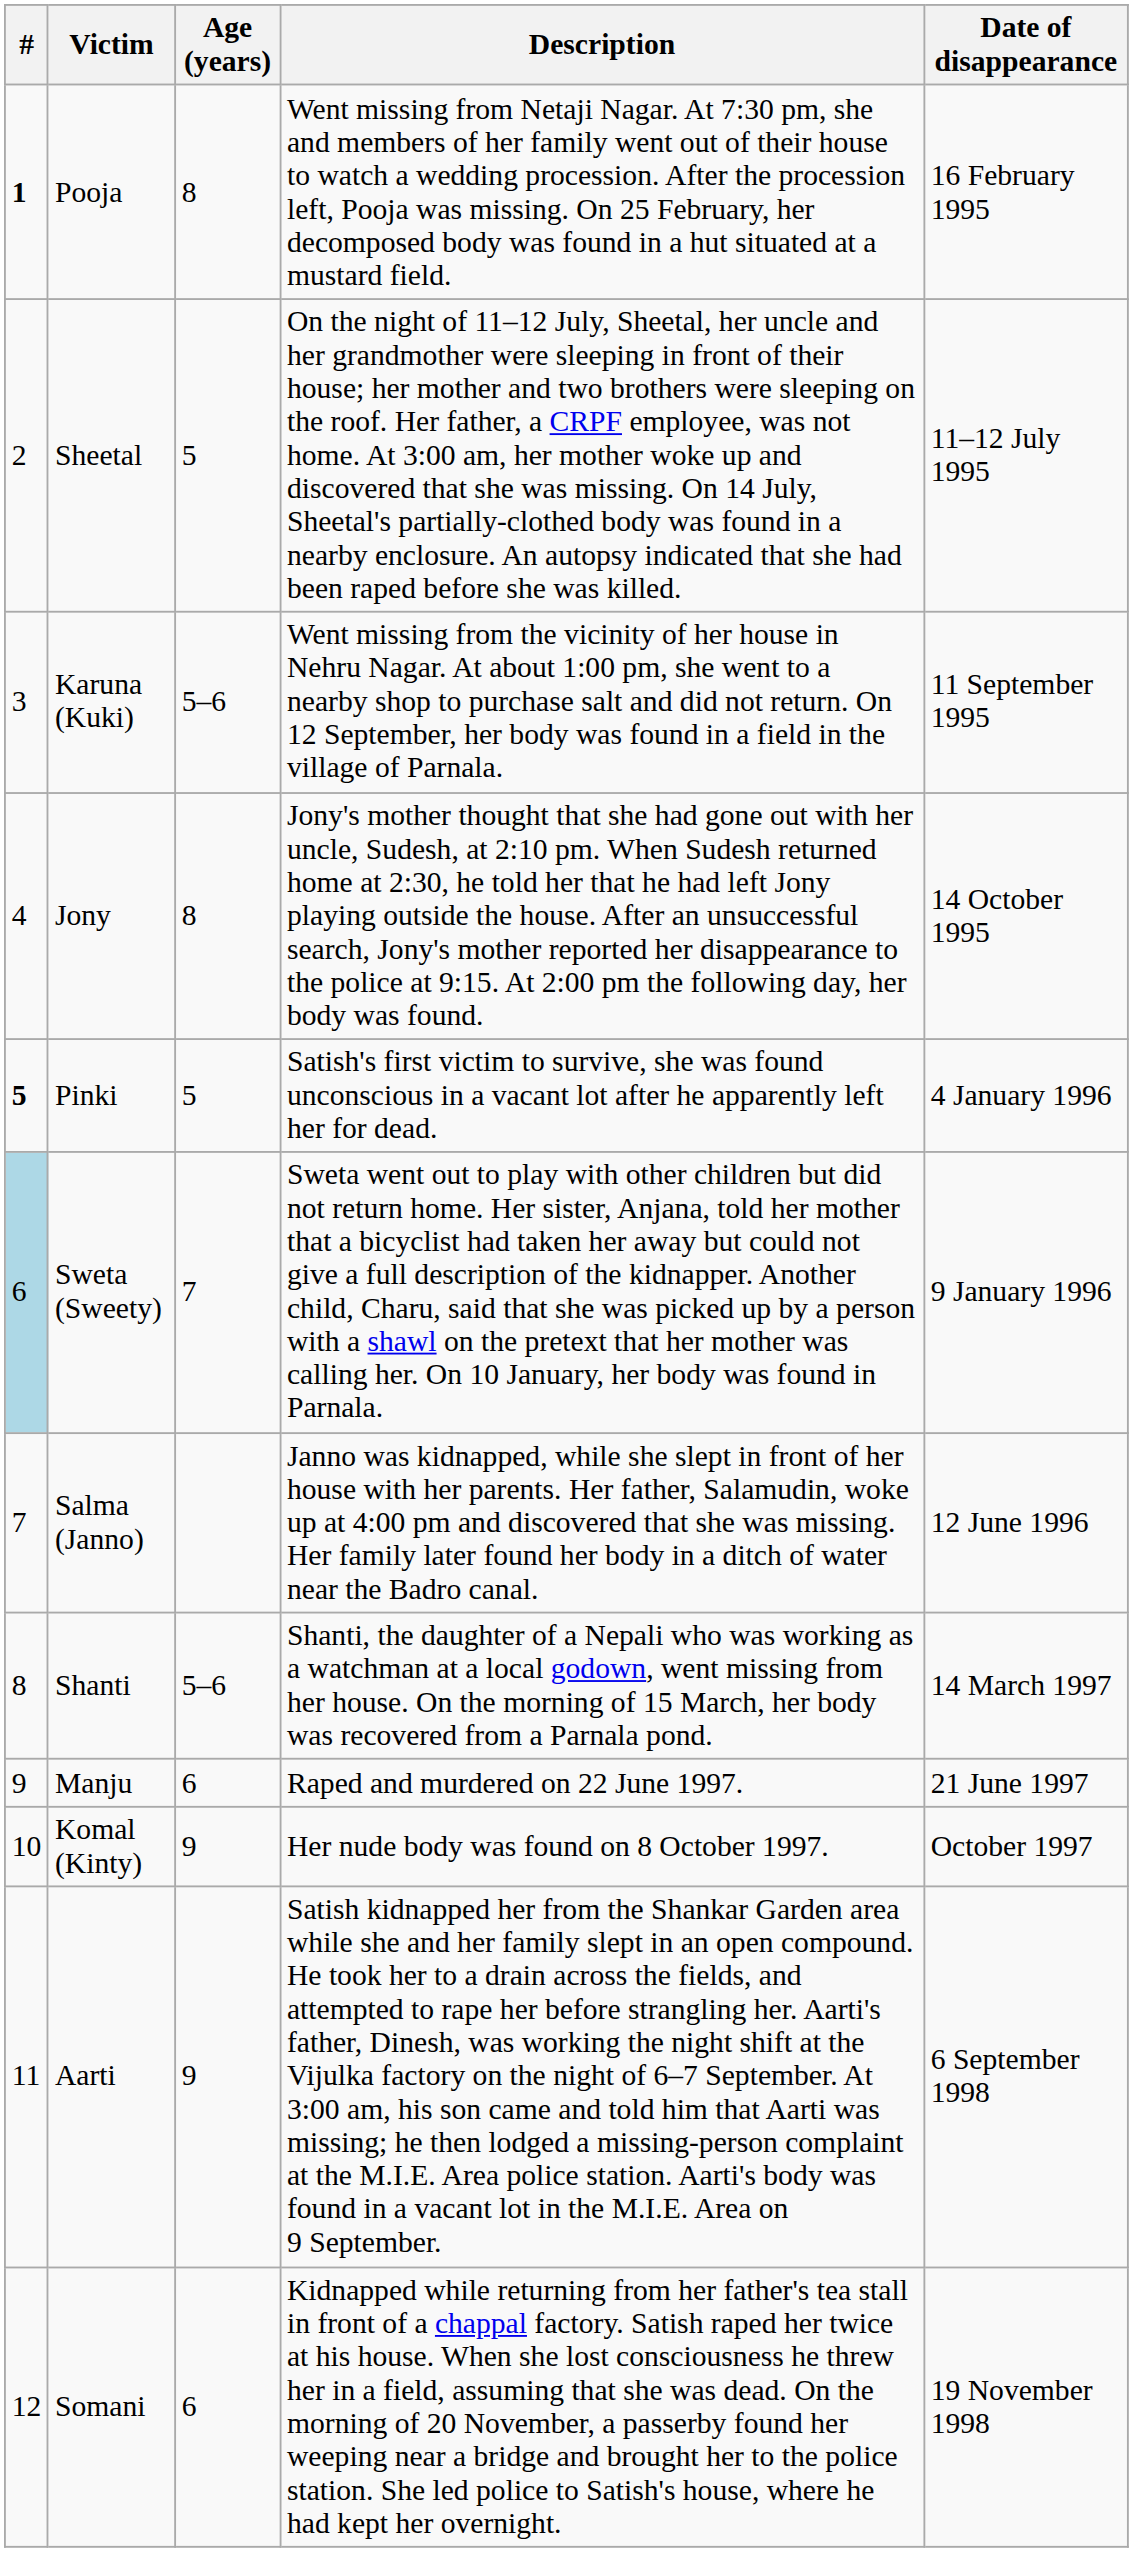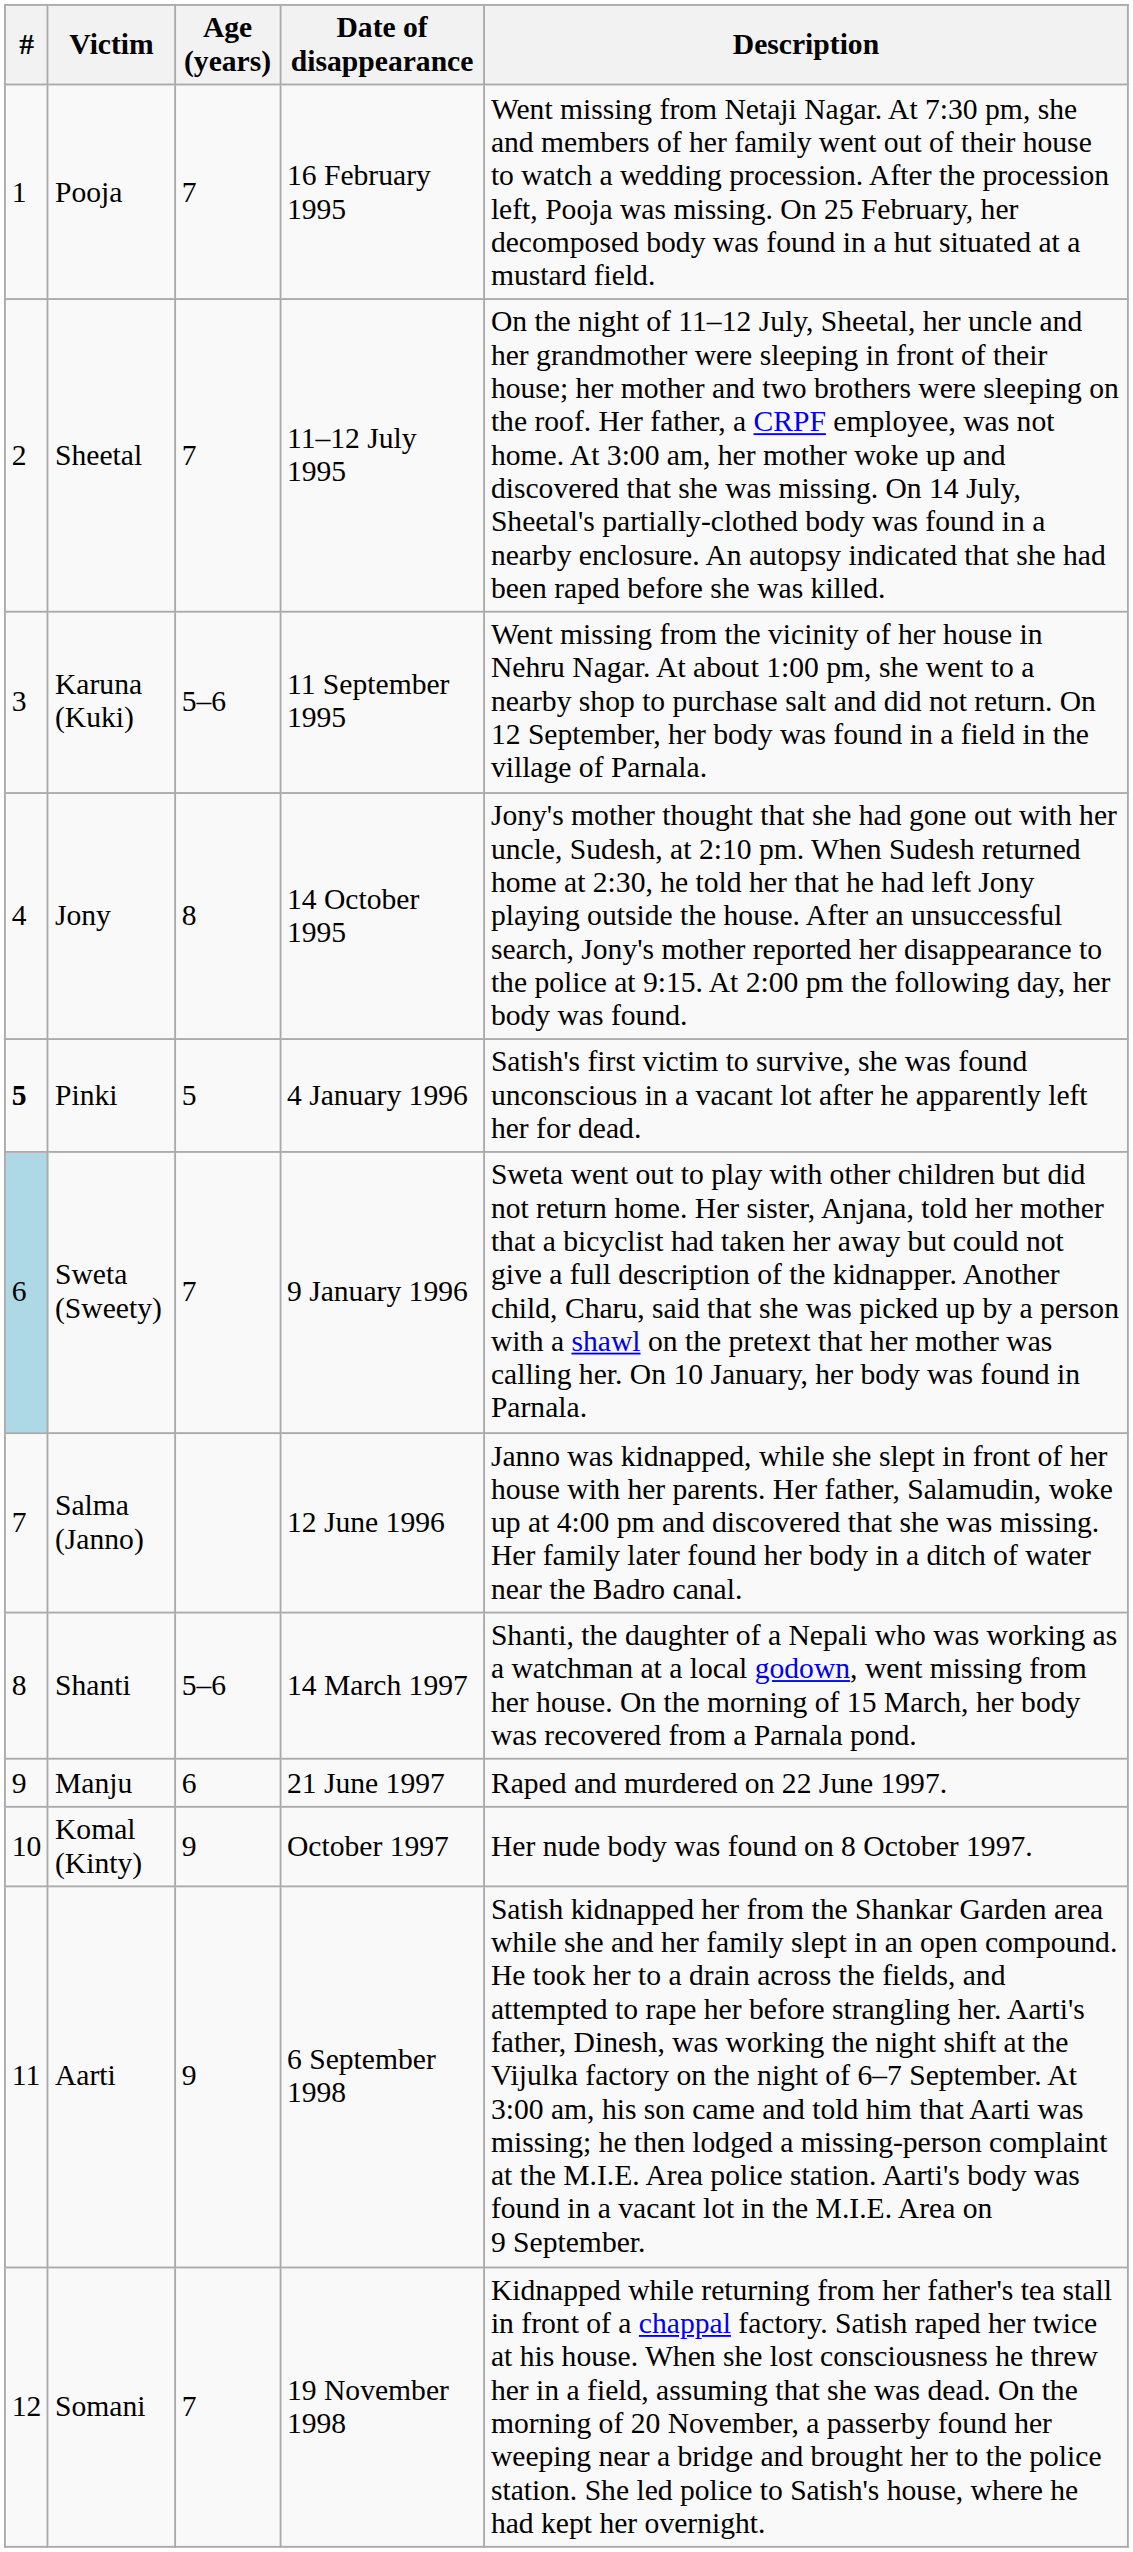columns swapped: Date of disappearance <-> Description
Pooja | #: bold -> normal
Pooja | Age (years): 8 -> 7
Sheetal | Age (years): 5 -> 7
Somani | Age (years): 6 -> 7
